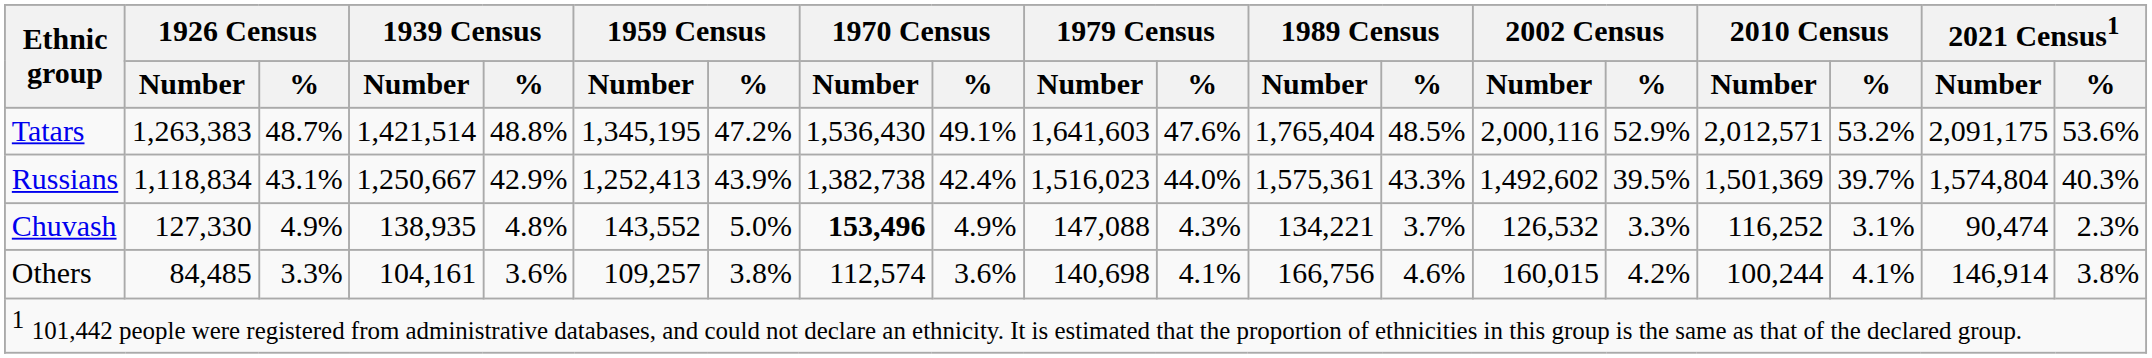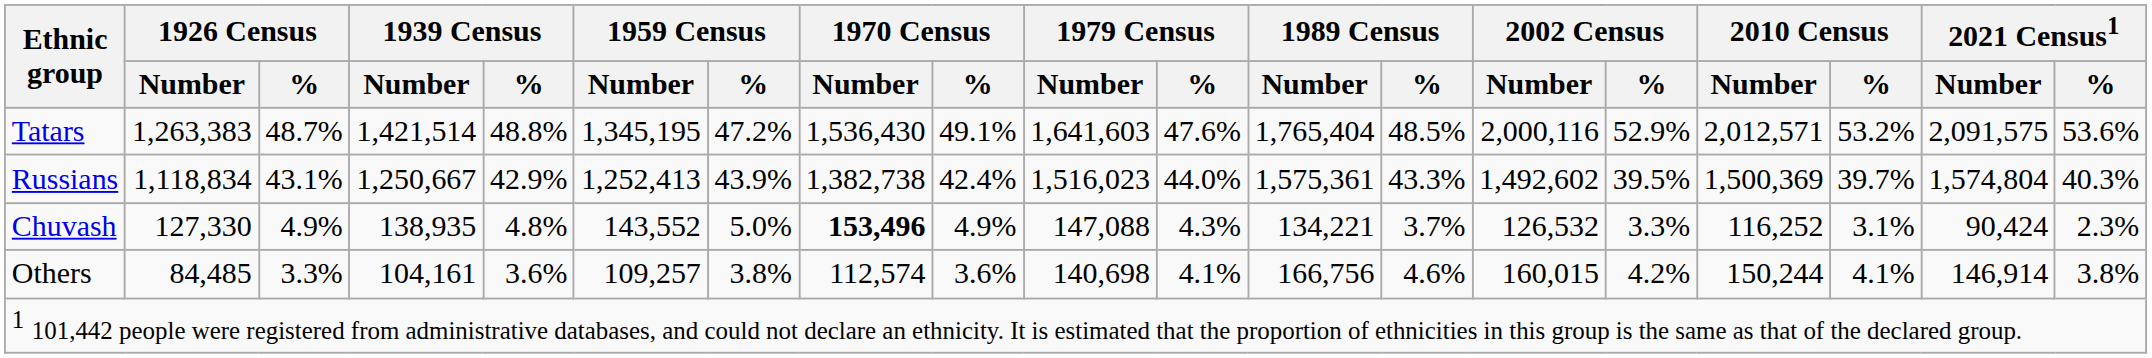Tatars | 2021 Census1 / Number: 2,091,175 -> 2,091,575
Russians | 2010 Census / Number: 1,501,369 -> 1,500,369
Chuvash | 2021 Census1 / Number: 90,474 -> 90,424
Others | 2010 Census / Number: 100,244 -> 150,244
